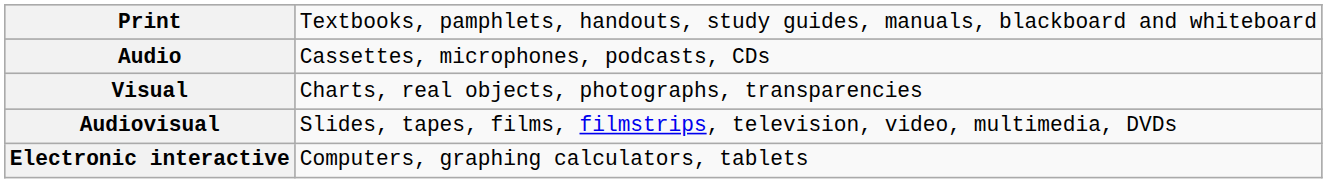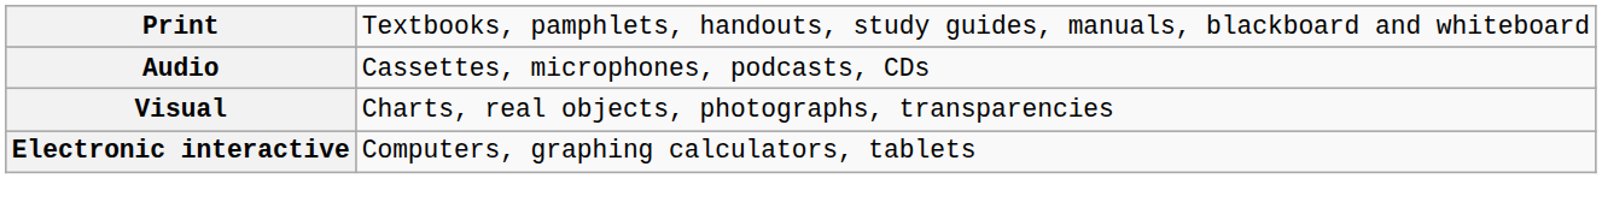- row: Audiovisual | Slides, tapes, films, filmstrips, television, video, multimedia, DVDs
